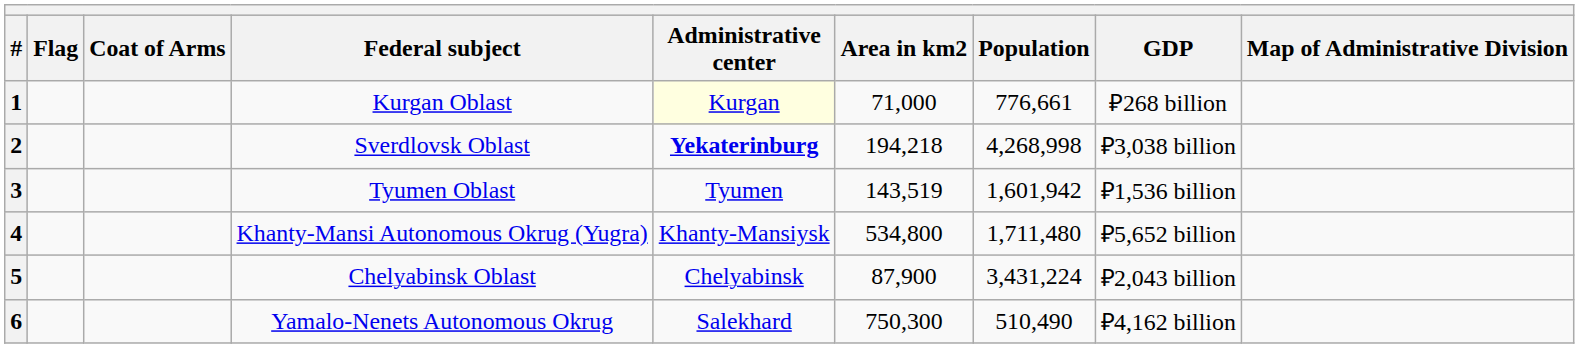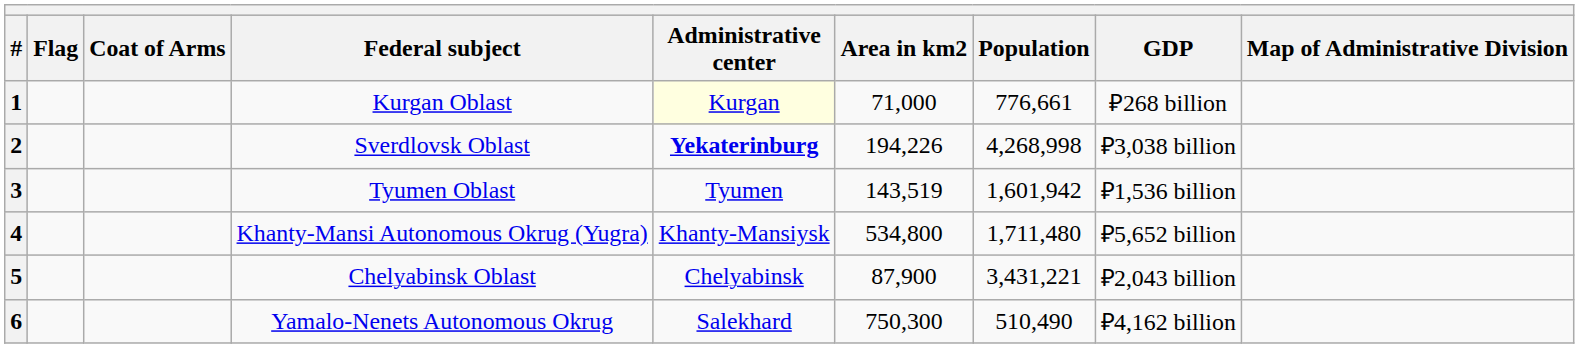2 | Area in km2: 194,218 -> 194,226
5 | Population: 3,431,224 -> 3,431,221
